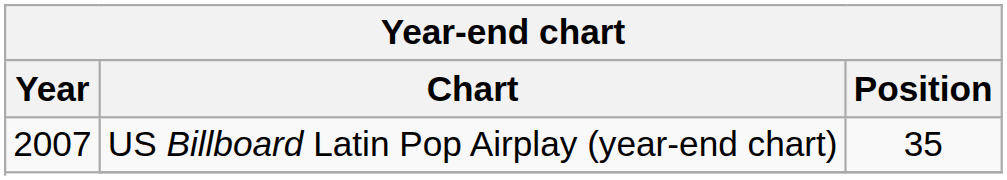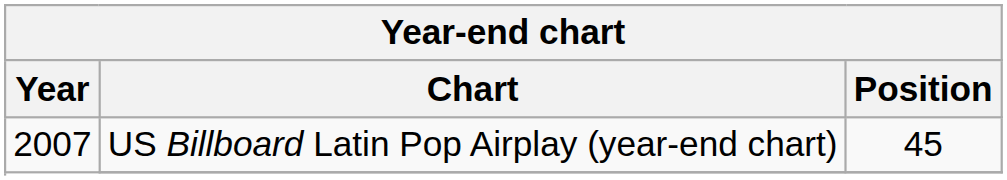US Billboard Latin Pop Airplay (year-end chart) | Position: 35 -> 45
